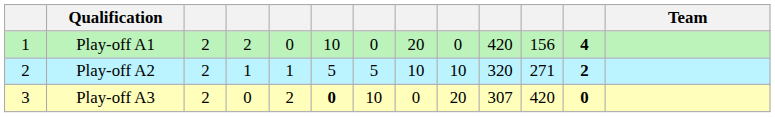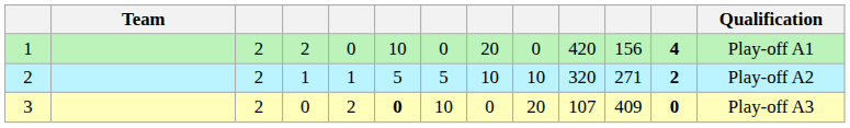columns swapped: Team <-> Qualification
3 | column 10: 307 -> 107
3 | column 11: 420 -> 409
